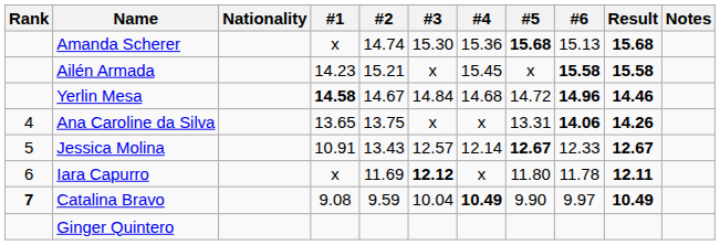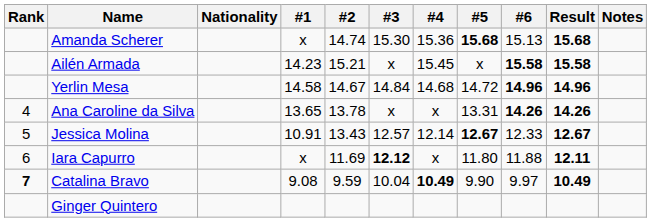Yerlin Mesa | #1: bold -> normal
Yerlin Mesa | Result: 14.46 -> 14.96
Ana Caroline da Silva | #2: 13.75 -> 13.78
Ana Caroline da Silva | #6: 14.06 -> 14.26
Iara Capurro | #6: 11.78 -> 11.88
